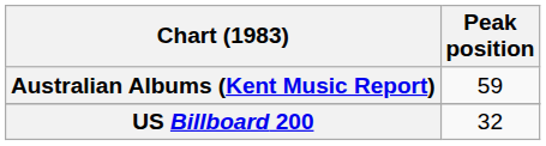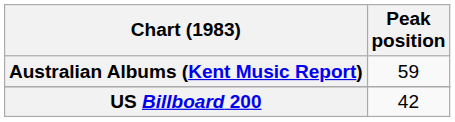US Billboard 200 | Peak position: 32 -> 42
